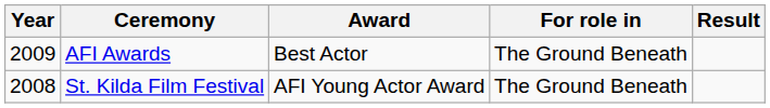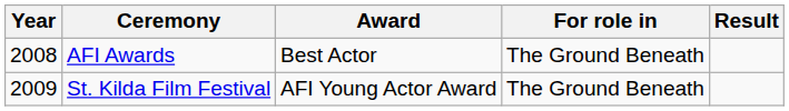AFI Awards | Year: 2009 -> 2008
St. Kilda Film Festival | Year: 2008 -> 2009
